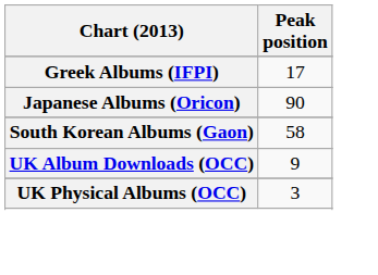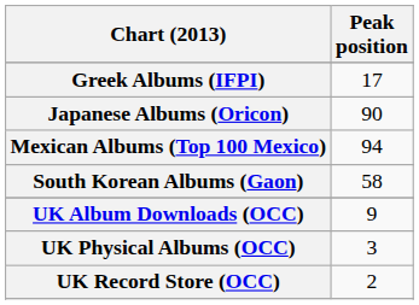+ row: Mexican Albums (Top 100 Mexico) | 94
+ row: UK Record Store (OCC) | 2
